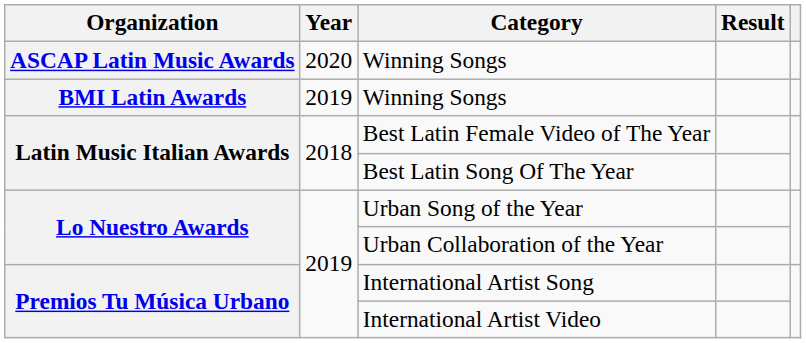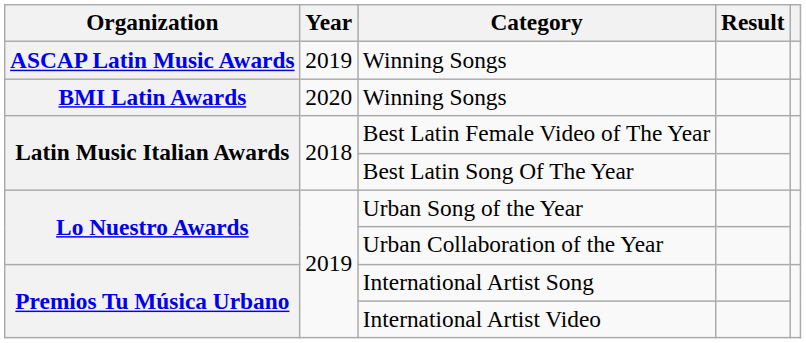ASCAP Latin Music Awards / Winning Songs | Year: 2020 -> 2019
BMI Latin Awards / Winning Songs | Year: 2019 -> 2020
